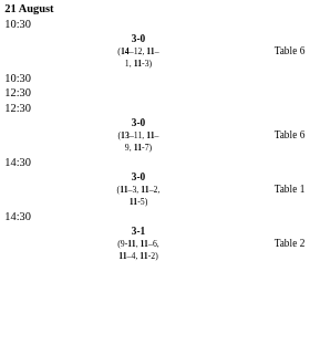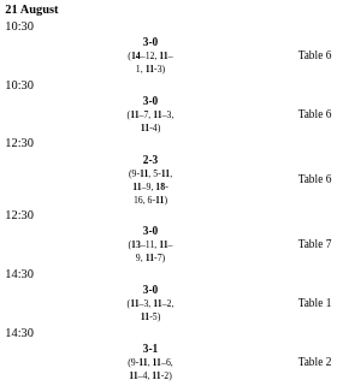+ row: 3-0 (11–7, 11–3, 11-4) | Table 6
+ row: 2-3 (9-11, 5-11, 11–9, 18-16, 6-11) | Table 6
3-0 (13–11, 11–9, 11-7) | column 4: Table 6 -> Table 7
